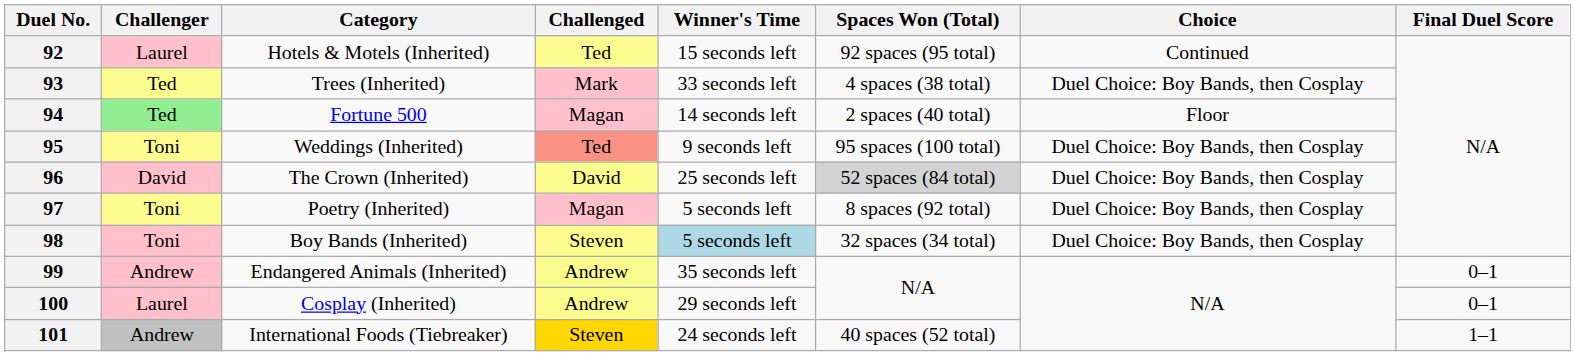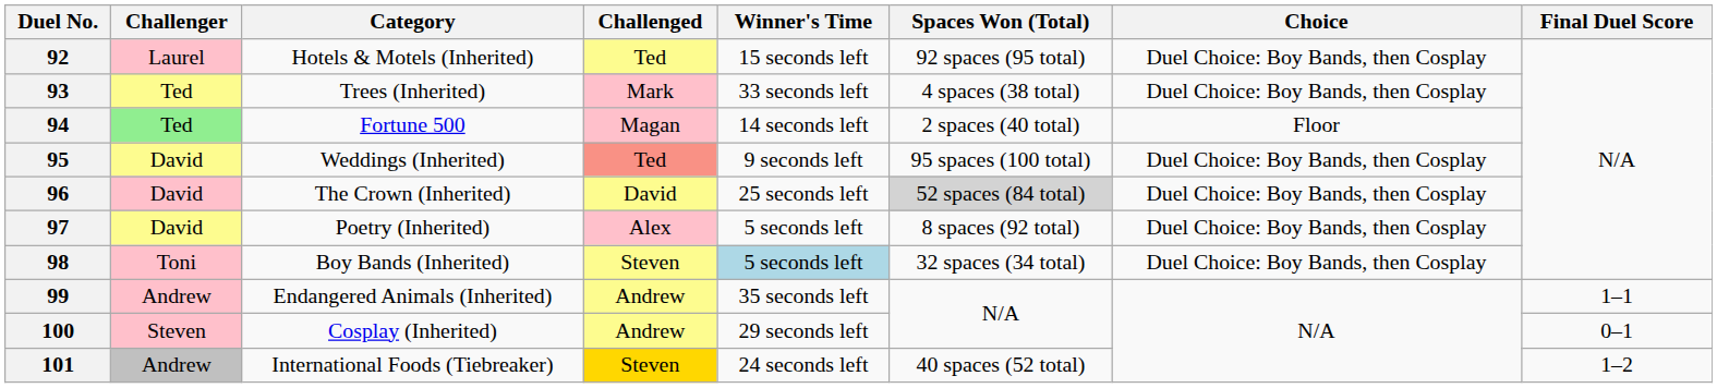92 | Choice: Continued -> Duel Choice: Boy Bands, then Cosplay
95 | Challenger: Toni -> David
97 | Challenger: Toni -> David
97 | Challenged: Magan -> Alex
99 | Final Duel Score: 0–1 -> 1–1
100 | Challenger: Laurel -> Steven
101 | Final Duel Score: 1–1 -> 1–2
